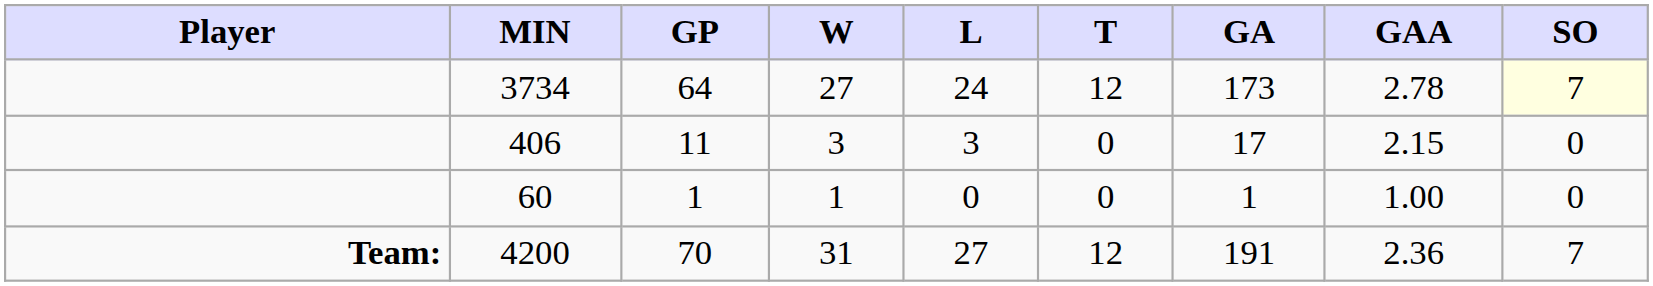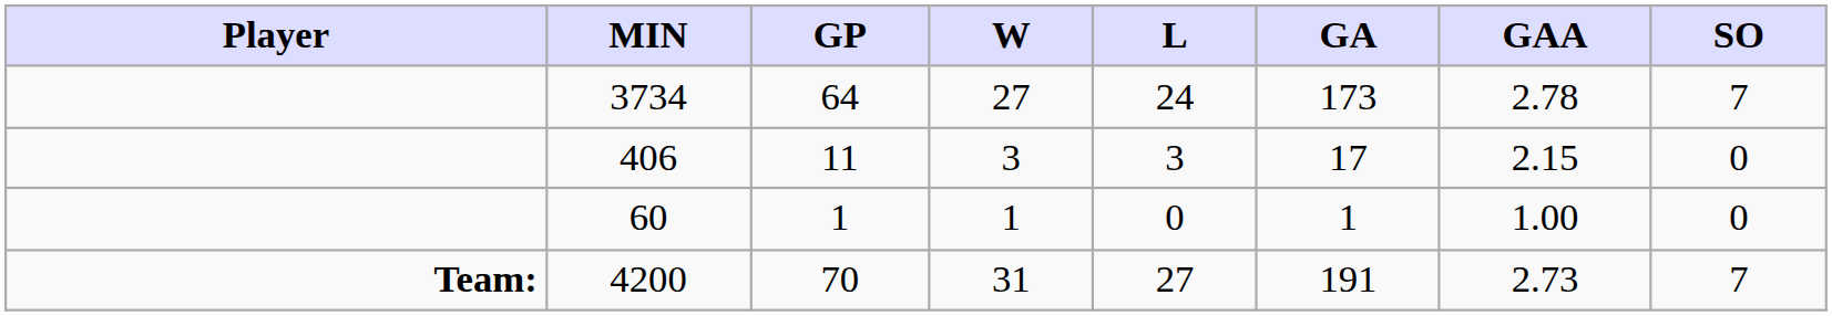- column: T | 12 | 0 | 0 | 12
3734 | SO: lightyellow background -> no background
4200 | GAA: 2.36 -> 2.73
